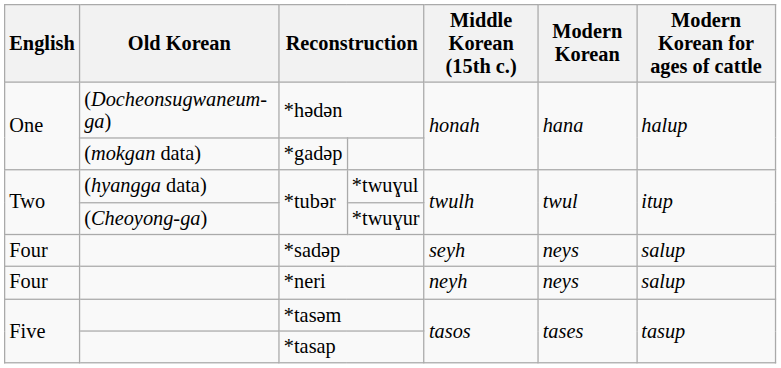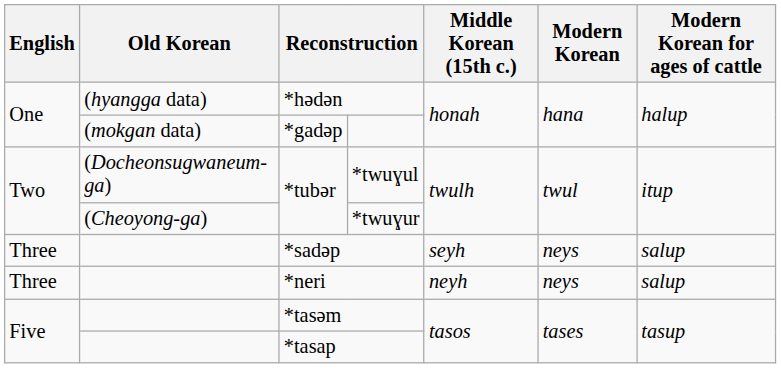*hədən | Old Korean: (Docheonsugwaneum-ga) -> (hyangga data)
*twuɣul | Old Korean: (hyangga data) -> (Docheonsugwaneum-ga)
*sadəp | English: Four -> Three
*neri | English: Four -> Three
